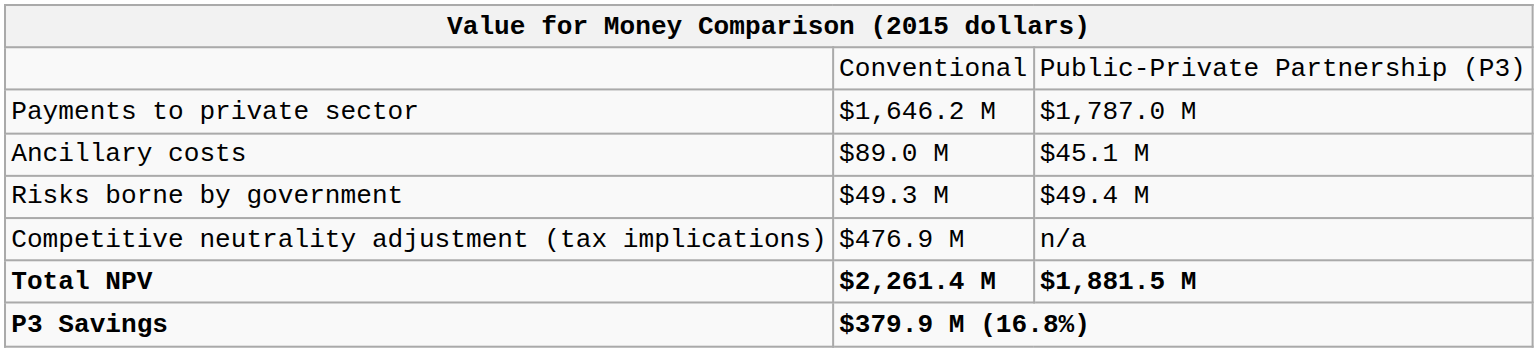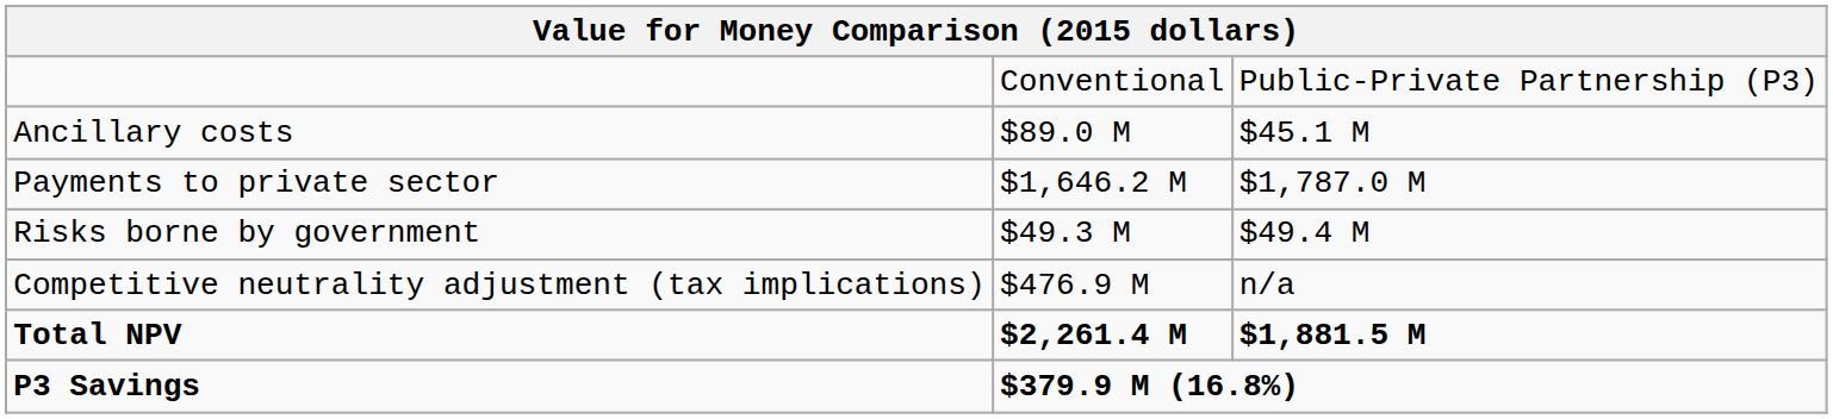rows swapped: Payments to private sector <-> Ancillary costs
